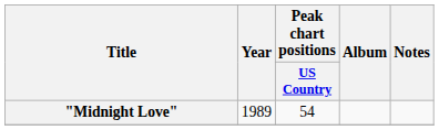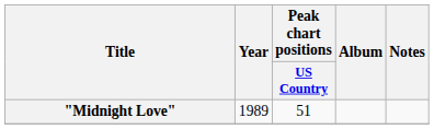"Midnight Love" | Peak chart positions / US Country: 54 -> 51
